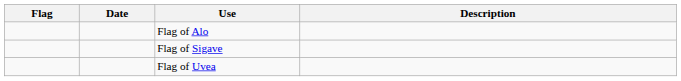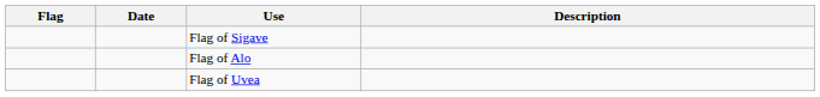rows swapped: Flag of Alo <-> Flag of Sigave
